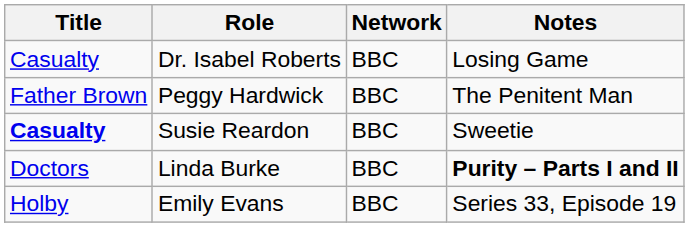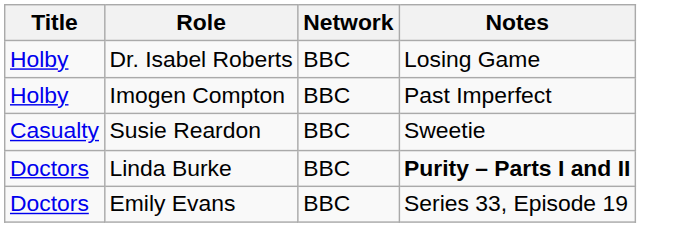Dr. Isabel Roberts | Title: Casualty -> Holby
+ row: Holby | Imogen Compton | BBC | Past Imperfect
- row: Father Brown | Peggy Hardwick | BBC | The Penitent Man
Susie Reardon | Title: bold -> normal
Emily Evans | Title: Holby -> Doctors
